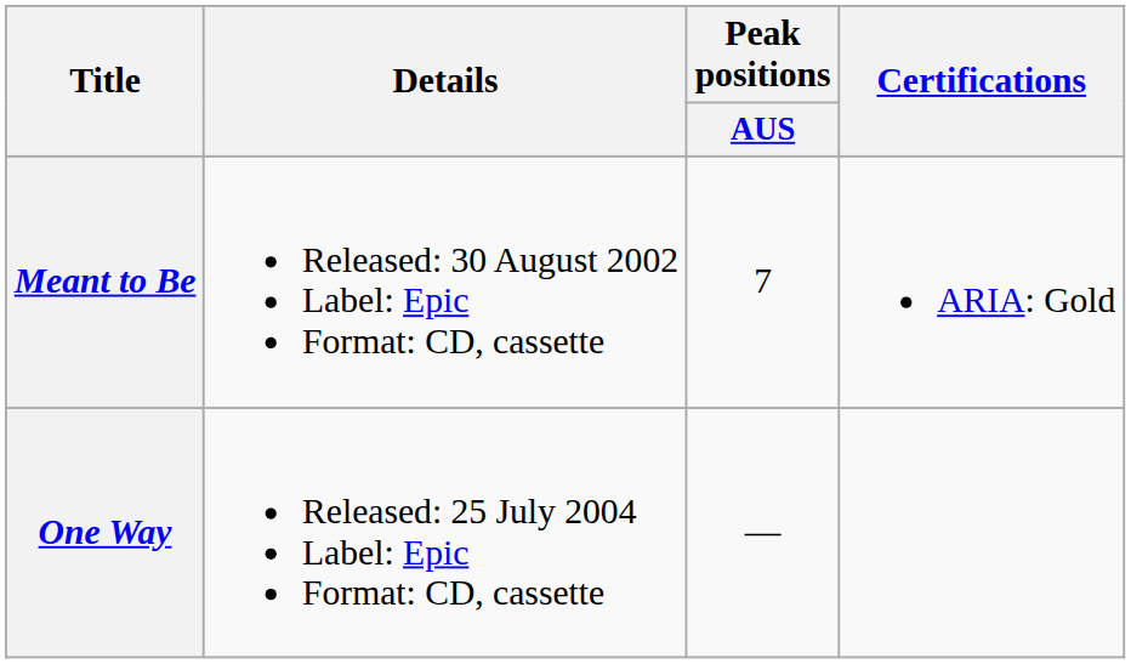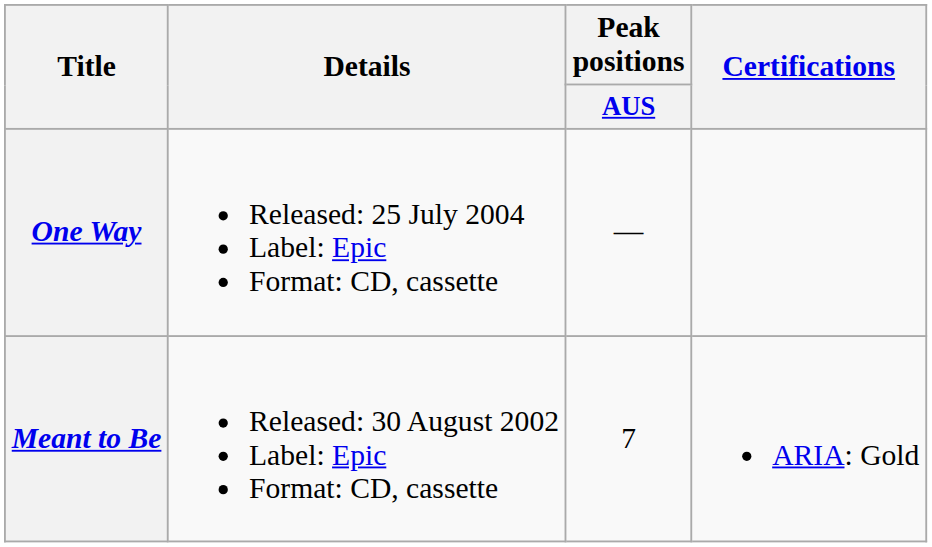rows swapped: Meant to Be <-> One Way
